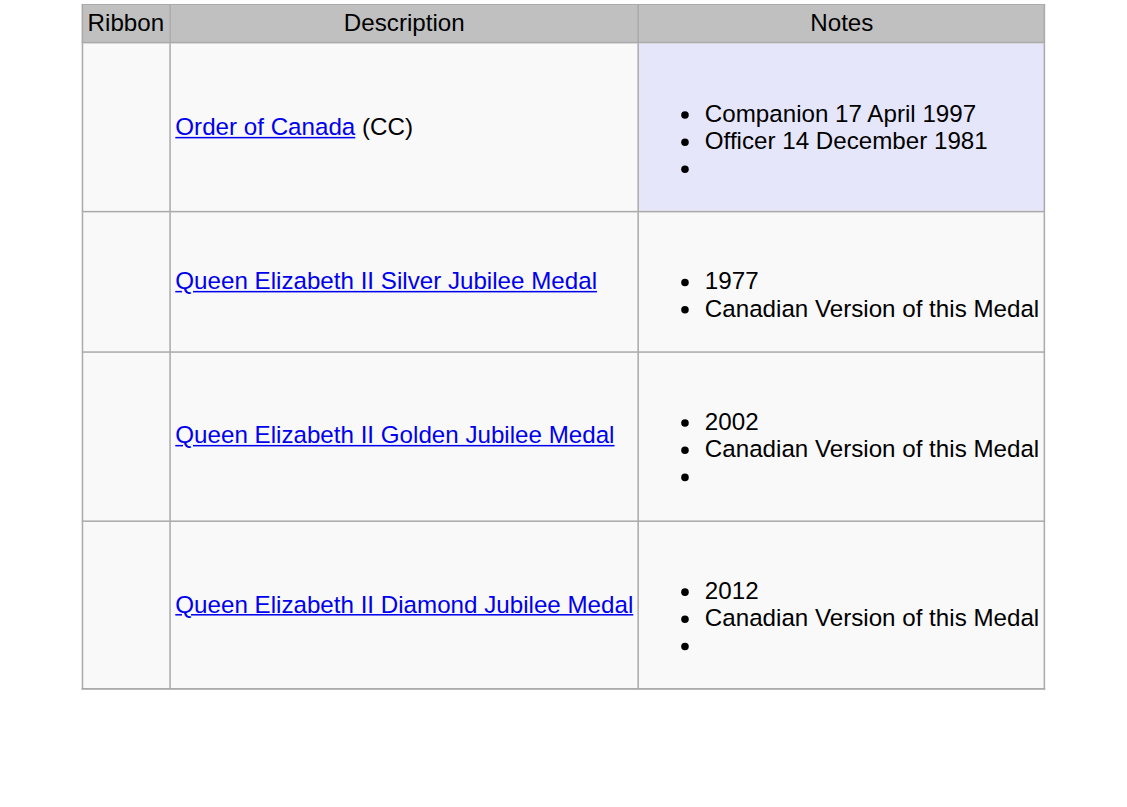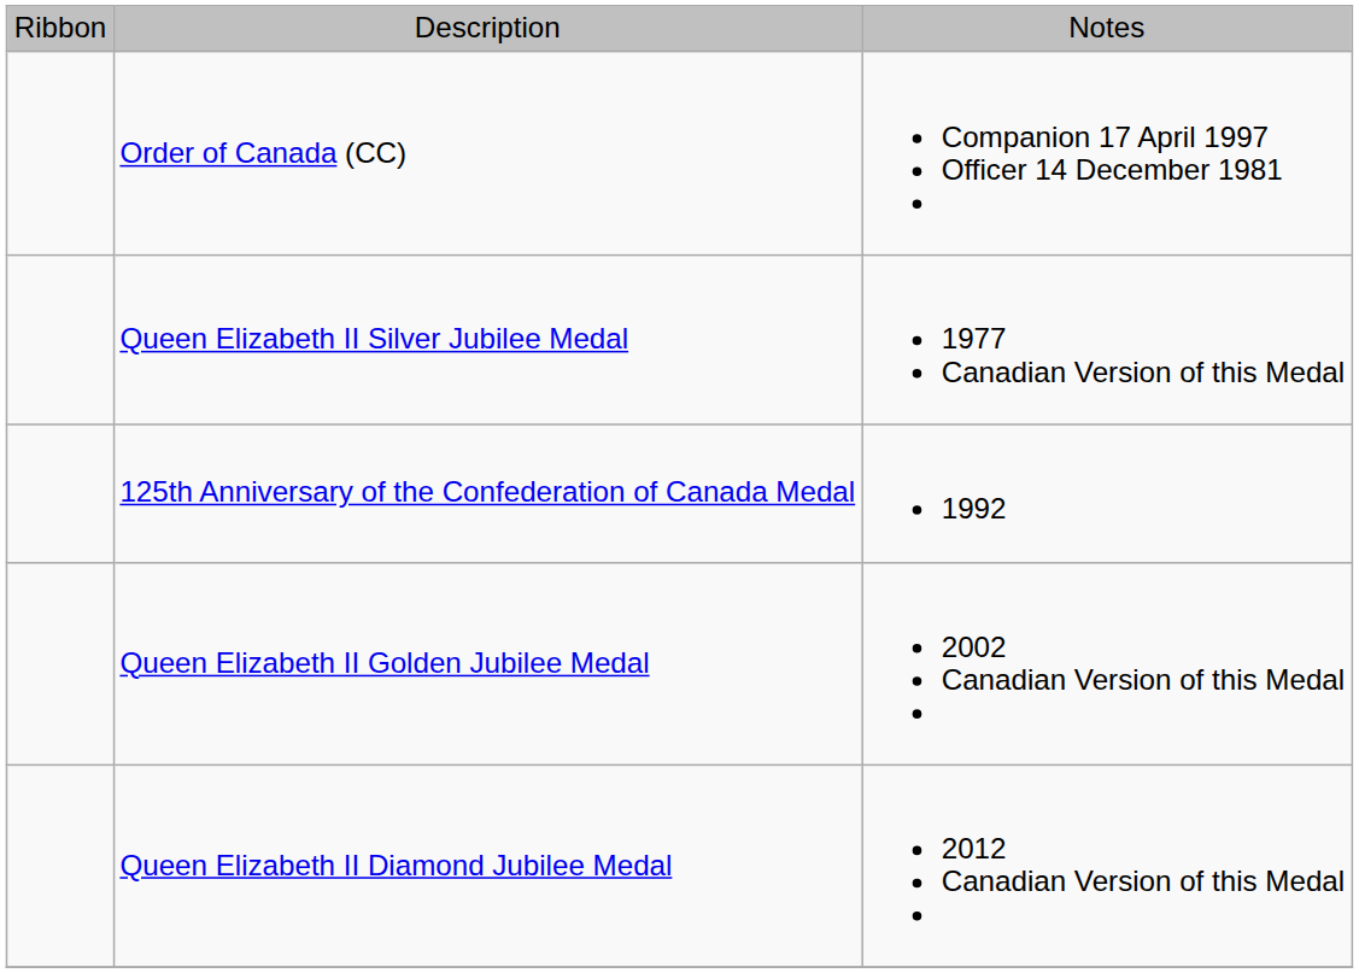Order of Canada (CC) | column 3: lavender background -> no background
+ row: 125th Anniversary of the Confederation of Canada Medal | 1992
